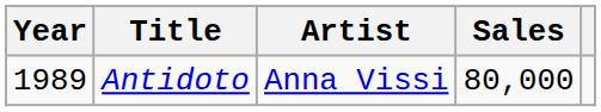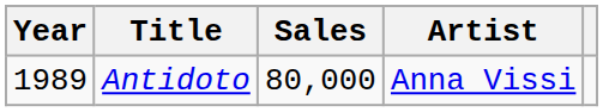columns swapped: Artist <-> Sales
